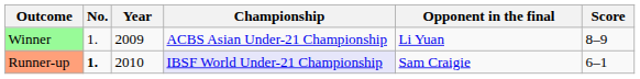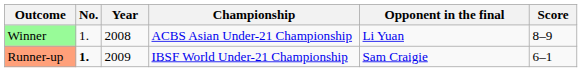Winner | Year: 2009 -> 2008
Runner-up | Year: 2010 -> 2009
Runner-up | Championship: lavender background -> no background
